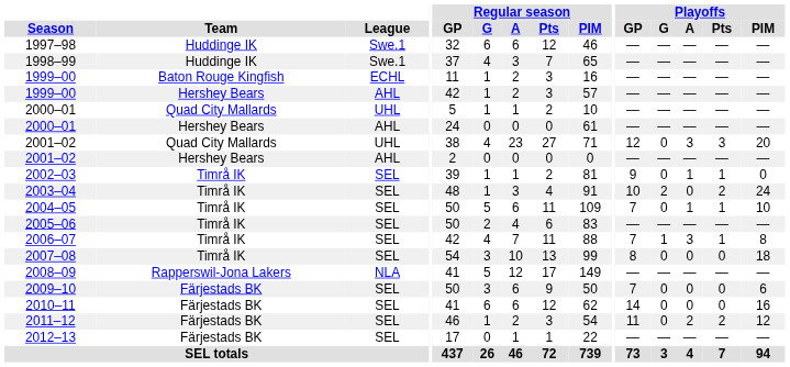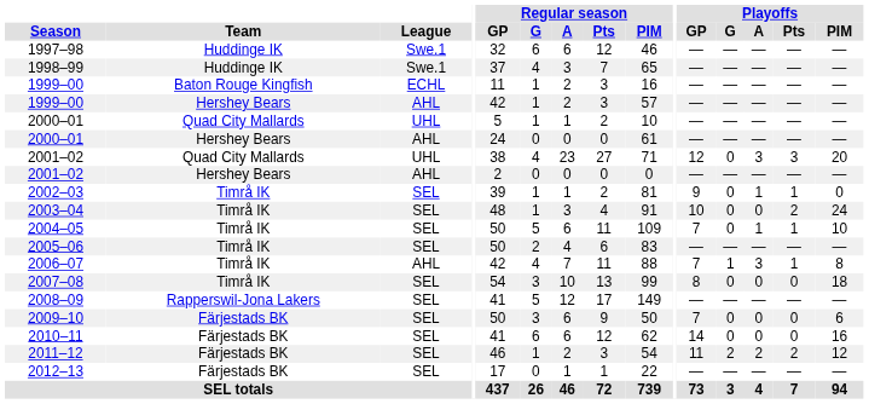2003–04 | Playoffs / G: 2 -> 0
2006–07 | League: SEL -> AHL
2008–09 | League: NLA -> SEL
2011–12 | Playoffs / G: 0 -> 2
